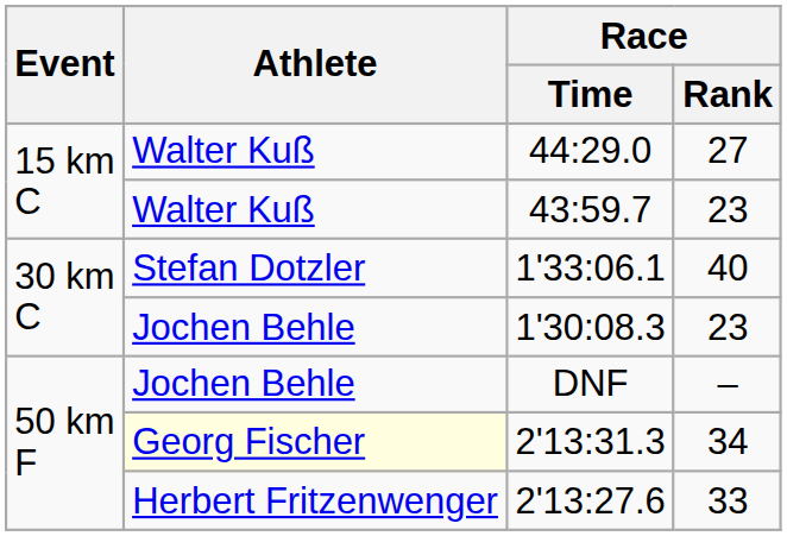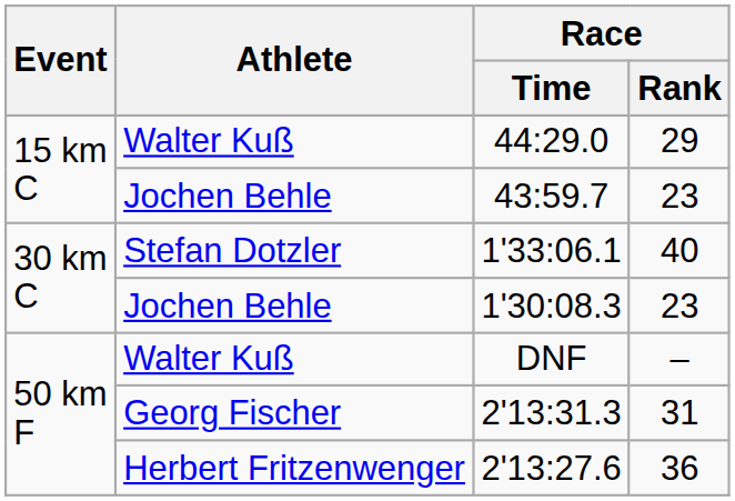44:29.0 | Race / Rank: 27 -> 29
43:59.7 | Athlete: Walter Kuß -> Jochen Behle
DNF | Athlete: Jochen Behle -> Walter Kuß
2'13:31.3 | Athlete: lightyellow background -> no background
2'13:31.3 | Race / Rank: 34 -> 31
2'13:27.6 | Race / Rank: 33 -> 36
